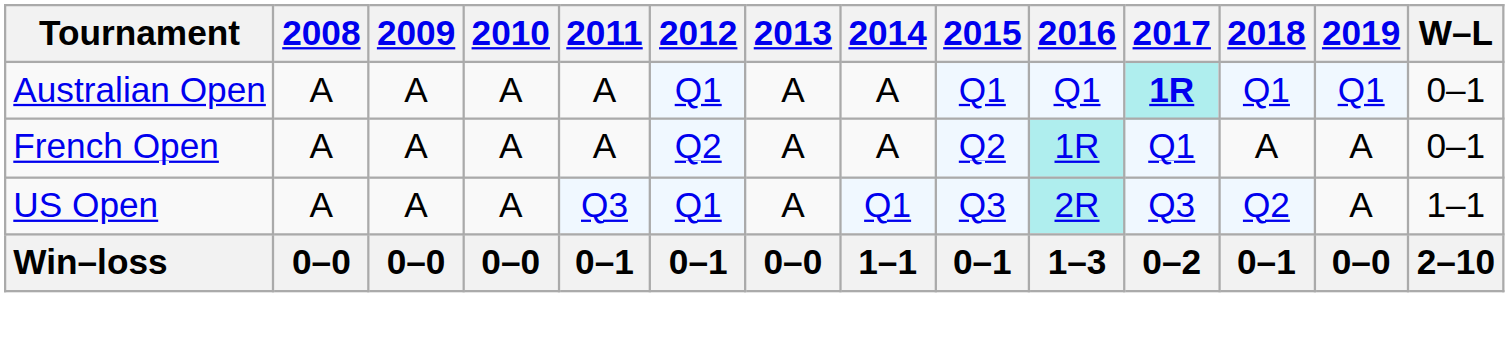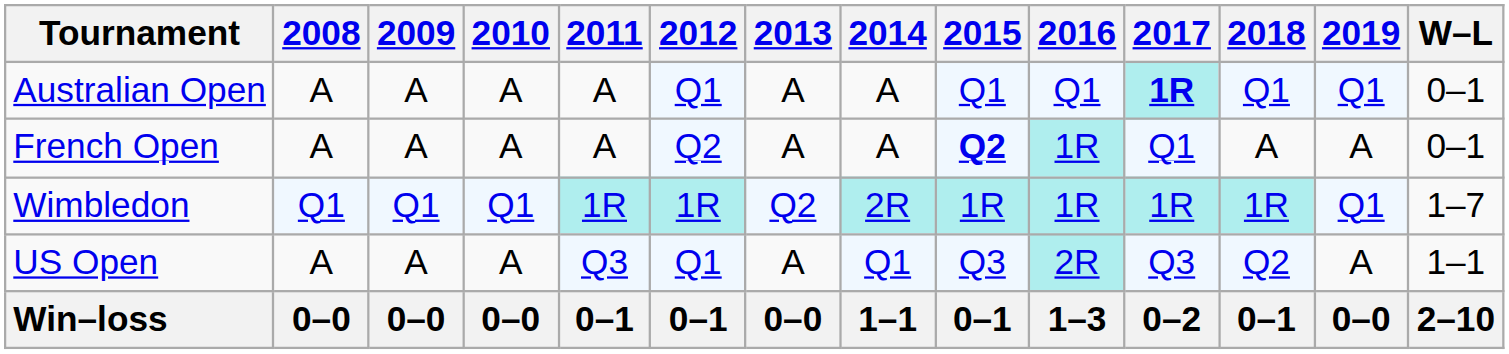French Open | 2015: normal -> bold
+ row: Wimbledon | Q1 | Q1 | Q1 | 1R | 1R | Q2 | 2R | 1R | 1R | 1R | 1R | Q1 | 1–7
